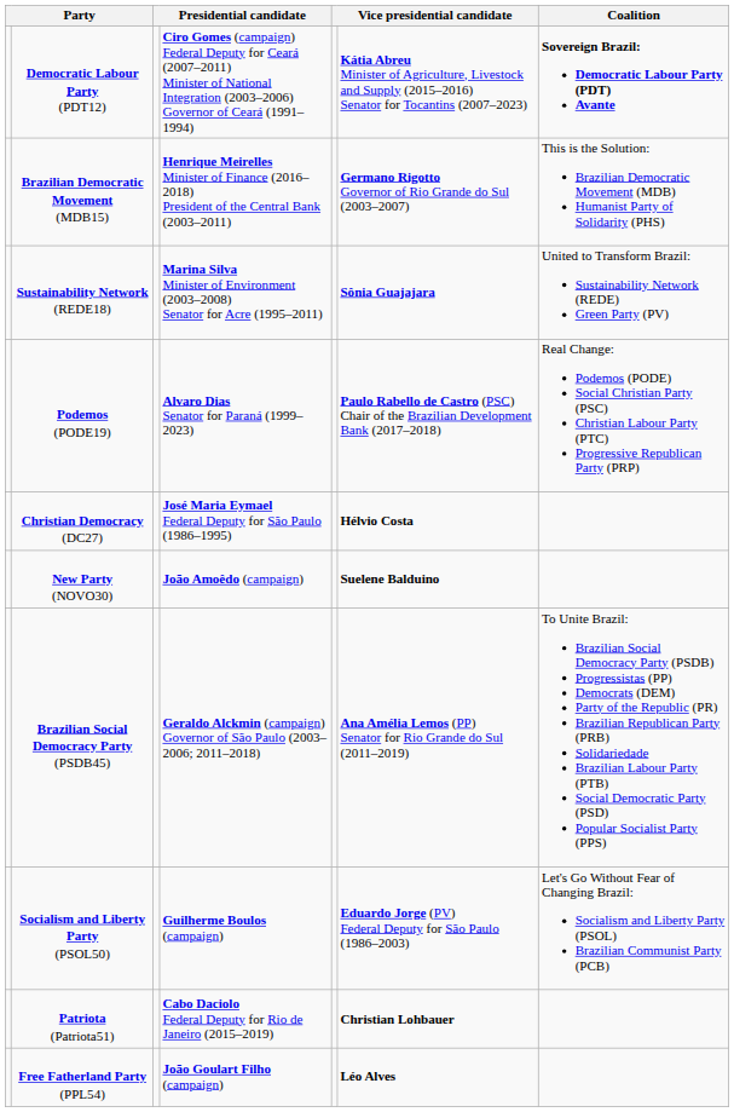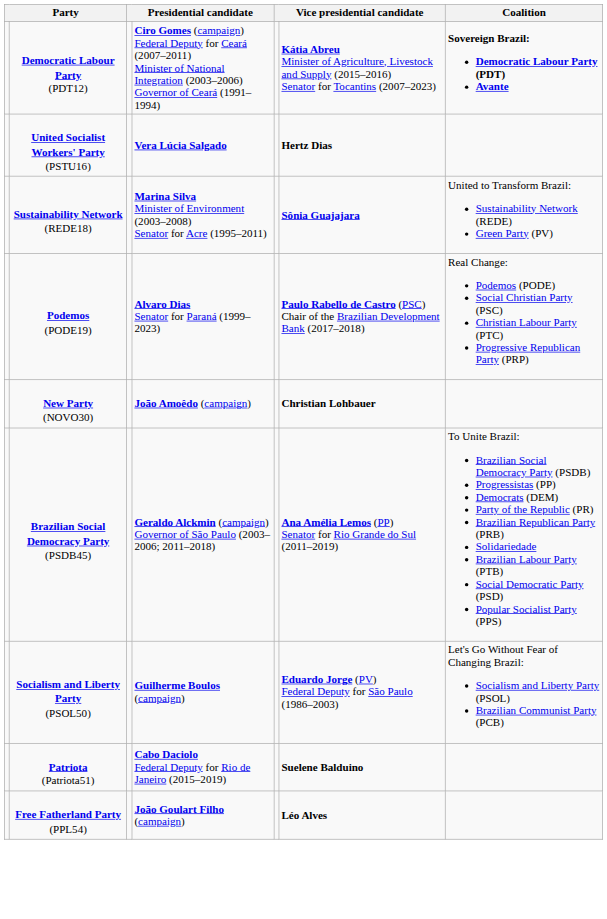- row: Brazilian Democratic Movement (MDB15) | Henrique Meirelles Minister of Finance (2016–2018) President of the Central Bank (2003–2011) | Germano Rigotto Governor of Rio Grande do Sul (2003–2007) | This is the Solution: Brazilian Democratic Movement (MDB) Humanist Party of Solidarity (PHS)
+ row: United Socialist Workers' Party (PSTU16) | Vera Lúcia Salgado | Hertz Dias
- row: Christian Democracy (DC27) | José Maria Eymael Federal Deputy for São Paulo (1986–1995) | Hélvio Costa
New Party (NOVO30) | column 6: Suelene Balduino -> Christian Lohbauer
Patriota (Patriota51) | column 6: Christian Lohbauer -> Suelene Balduino
